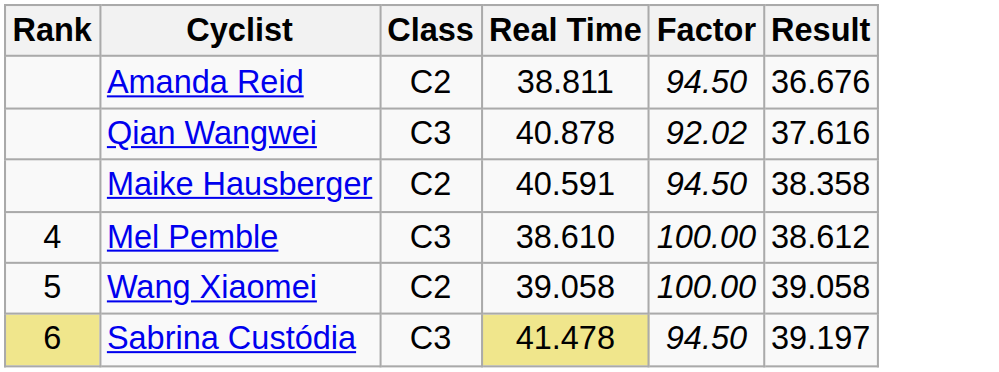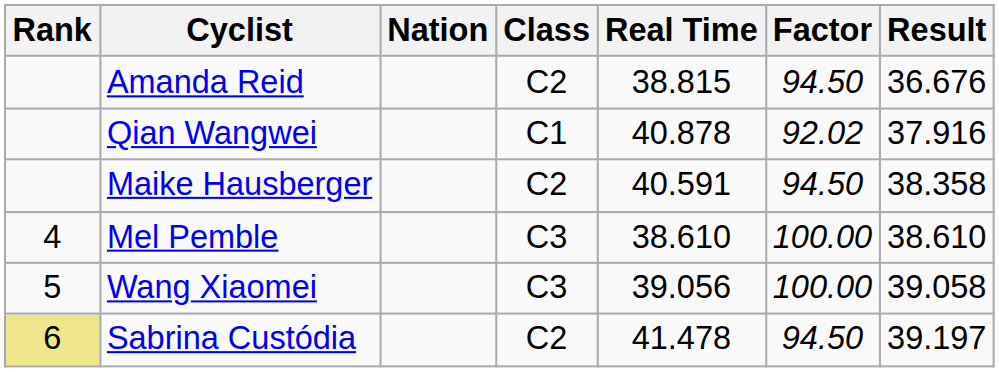+ column: Nation
Amanda Reid | Real Time: 38.811 -> 38.815
Qian Wangwei | Class: C3 -> C1
Qian Wangwei | Result: 37.616 -> 37.916
Mel Pemble | Result: 38.612 -> 38.610
Wang Xiaomei | Class: C2 -> C3
Wang Xiaomei | Real Time: 39.058 -> 39.056
Sabrina Custódia | Class: C3 -> C2
Sabrina Custódia | Real Time: khaki background -> no background
